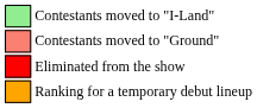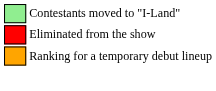- row: Contestants moved to "Ground"
